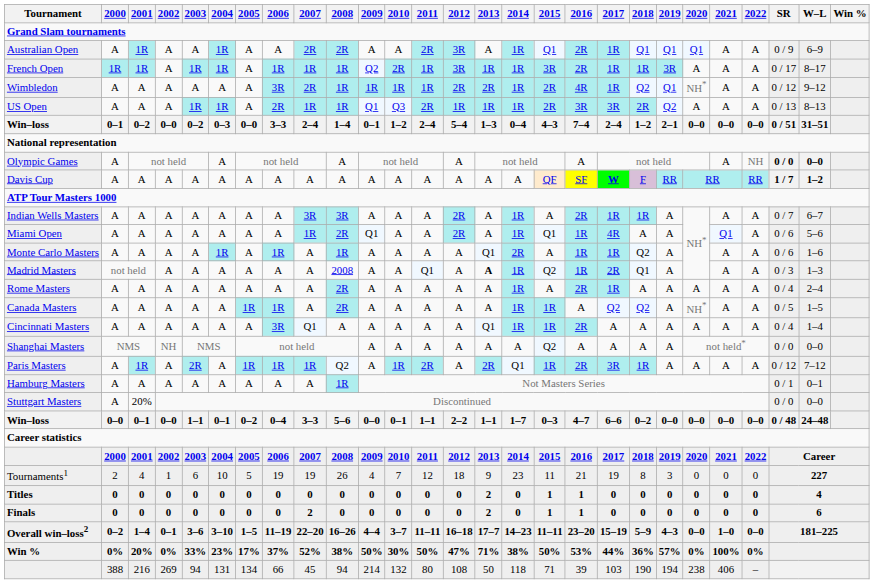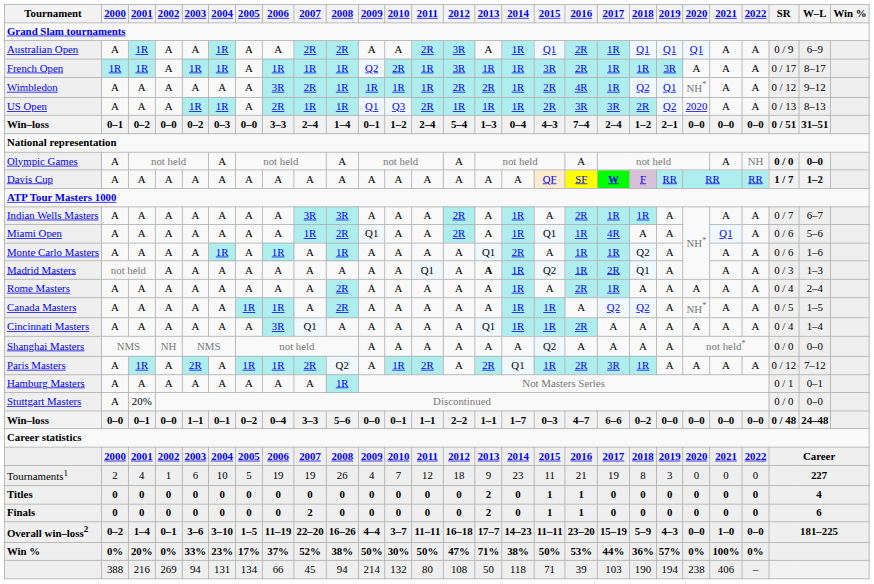US Open | 2020: A -> 2020
Madrid Masters | 2008: 2008 -> A
Paris Masters | 2007: 1R -> 2R
